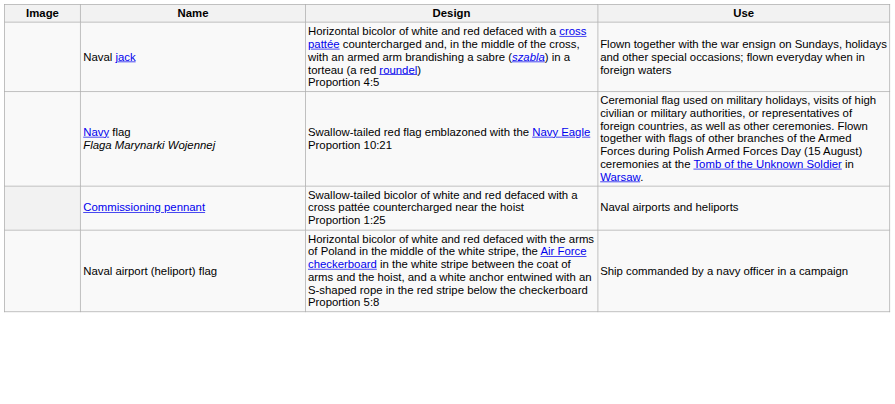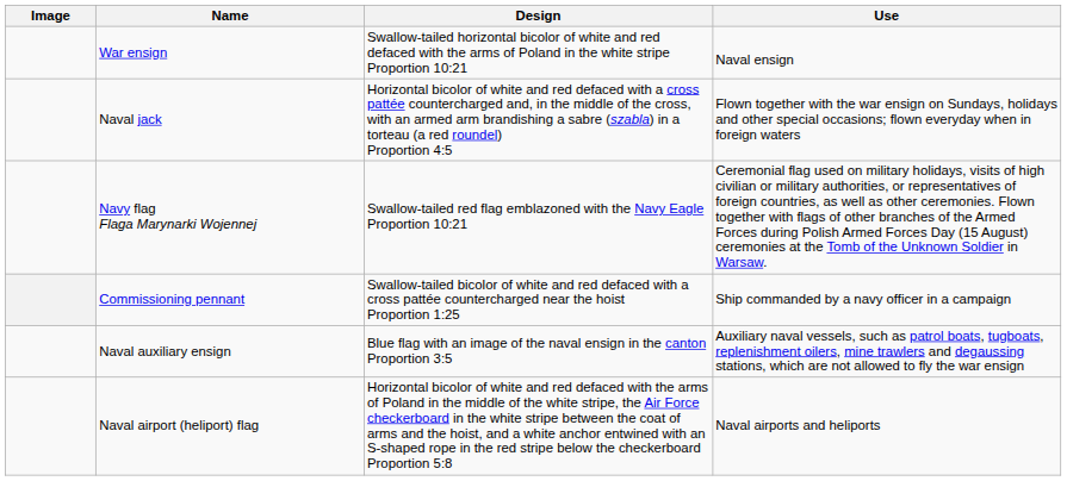+ row: War ensign | Swallow-tailed horizontal bicolor of white and red defaced with the arms of Poland in the white stripe Proportion 10:21 | Naval ensign
Commissioning pennant | Use: Naval airports and heliports -> Ship commanded by a navy officer in a campaign
+ row: Naval auxiliary ensign | Blue flag with an image of the naval ensign in the canton Proportion 3:5 | Auxiliary naval vessels, such as patrol boats, tugboats, replenishment oilers, mine trawlers and degaussing stations, which are not allowed to fly the war ensign
Naval airport (heliport) flag | Use: Ship commanded by a navy officer in a campaign -> Naval airports and heliports
